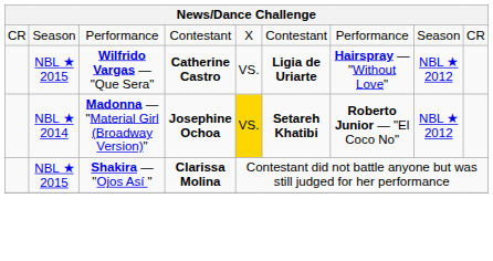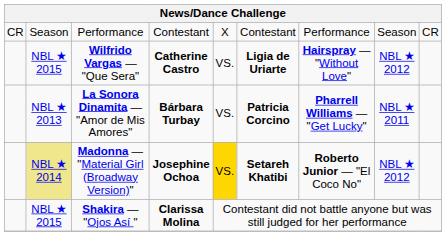+ row: NBL ★ 2013 | La Sonora Dinamita — "Amor de Mis Amores" | Bárbara Turbay | VS. | Patricia Corcino | Pharrell Williams — "Get Lucky" | NBL ★ 2011
Madonna — "Material Girl (Broadway Version)" | column 2: no background -> khaki background
